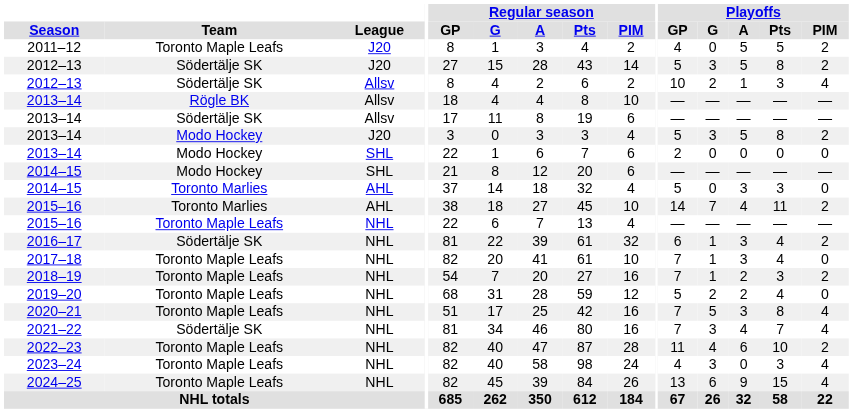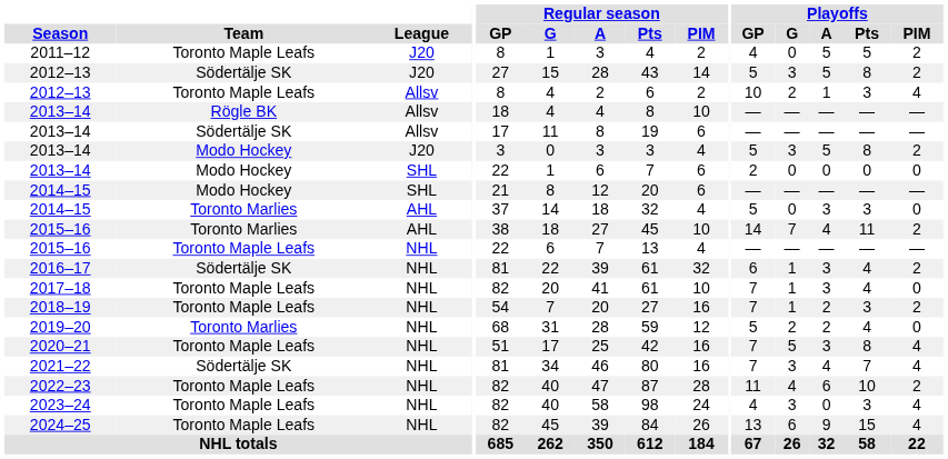2012–13 / Allsv | Team: Södertälje SK -> Toronto Maple Leafs
2019–20 | Team: Toronto Maple Leafs -> Toronto Marlies
